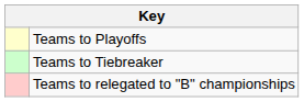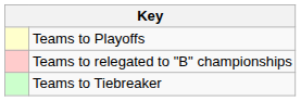rows swapped: Teams to Tiebreaker <-> Teams to relegated to "B" championships
